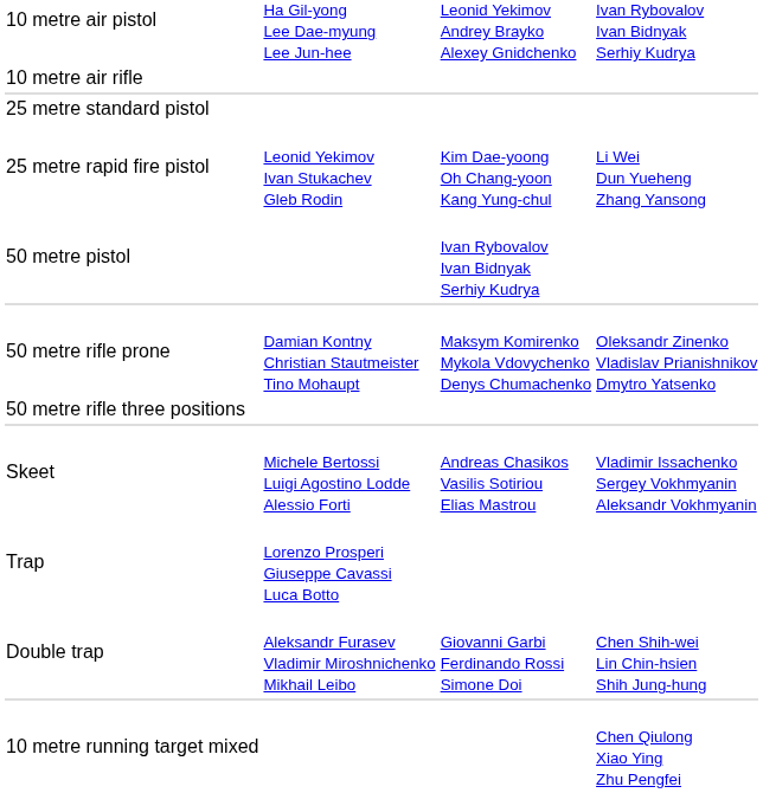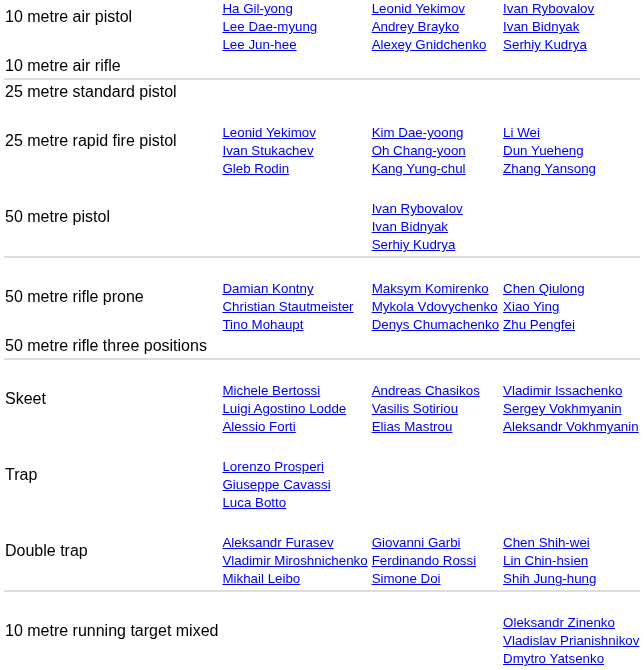50 metre rifle prone | column 4: Oleksandr Zinenko Vladislav Prianishnikov Dmytro Yatsenko -> Chen Qiulong Xiao Ying Zhu Pengfei
10 metre running target mixed | column 4: Chen Qiulong Xiao Ying Zhu Pengfei -> Oleksandr Zinenko Vladislav Prianishnikov Dmytro Yatsenko
